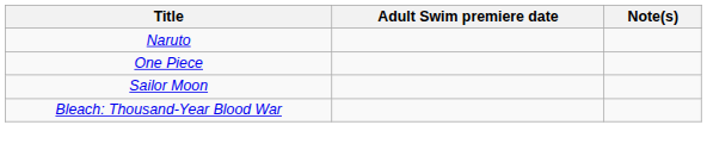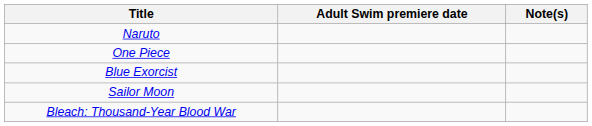+ row: Blue Exorcist
